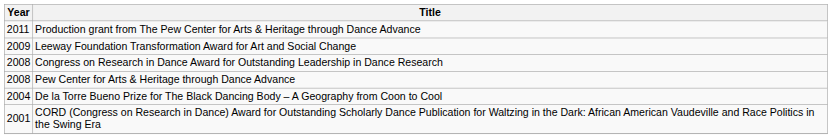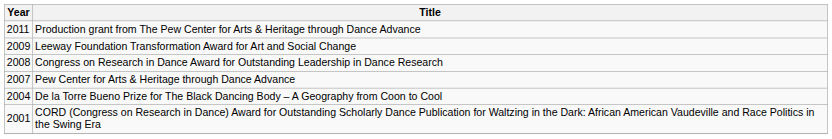Pew Center for Arts & Heritage through Dance Advance | Year: 2008 -> 2007
